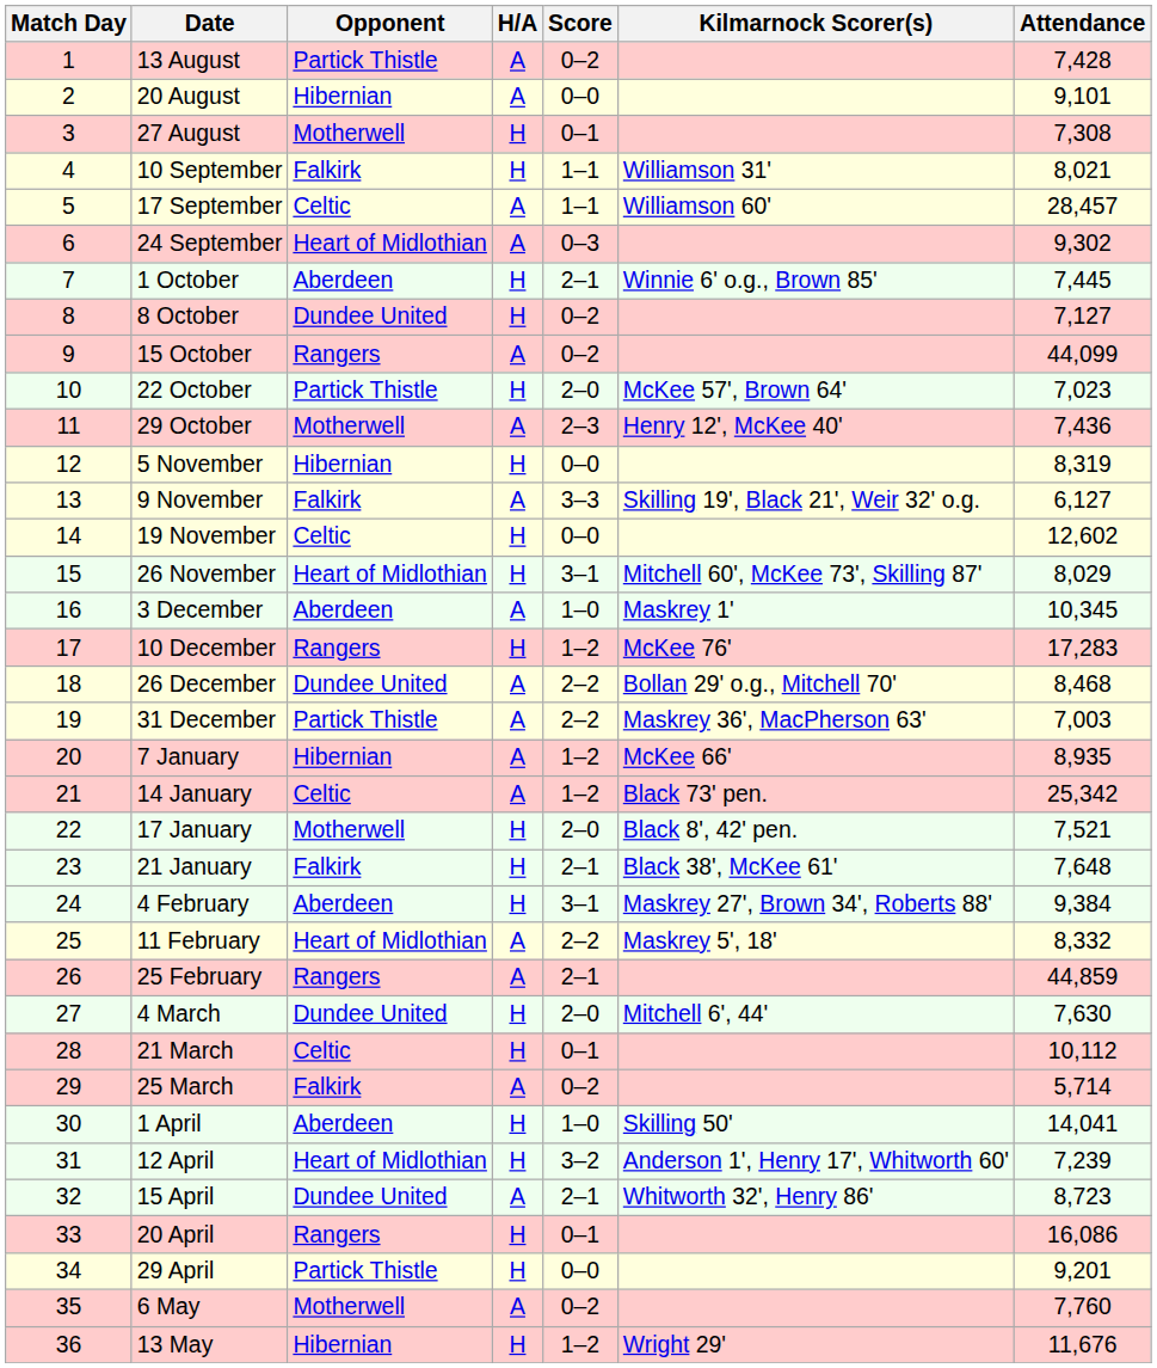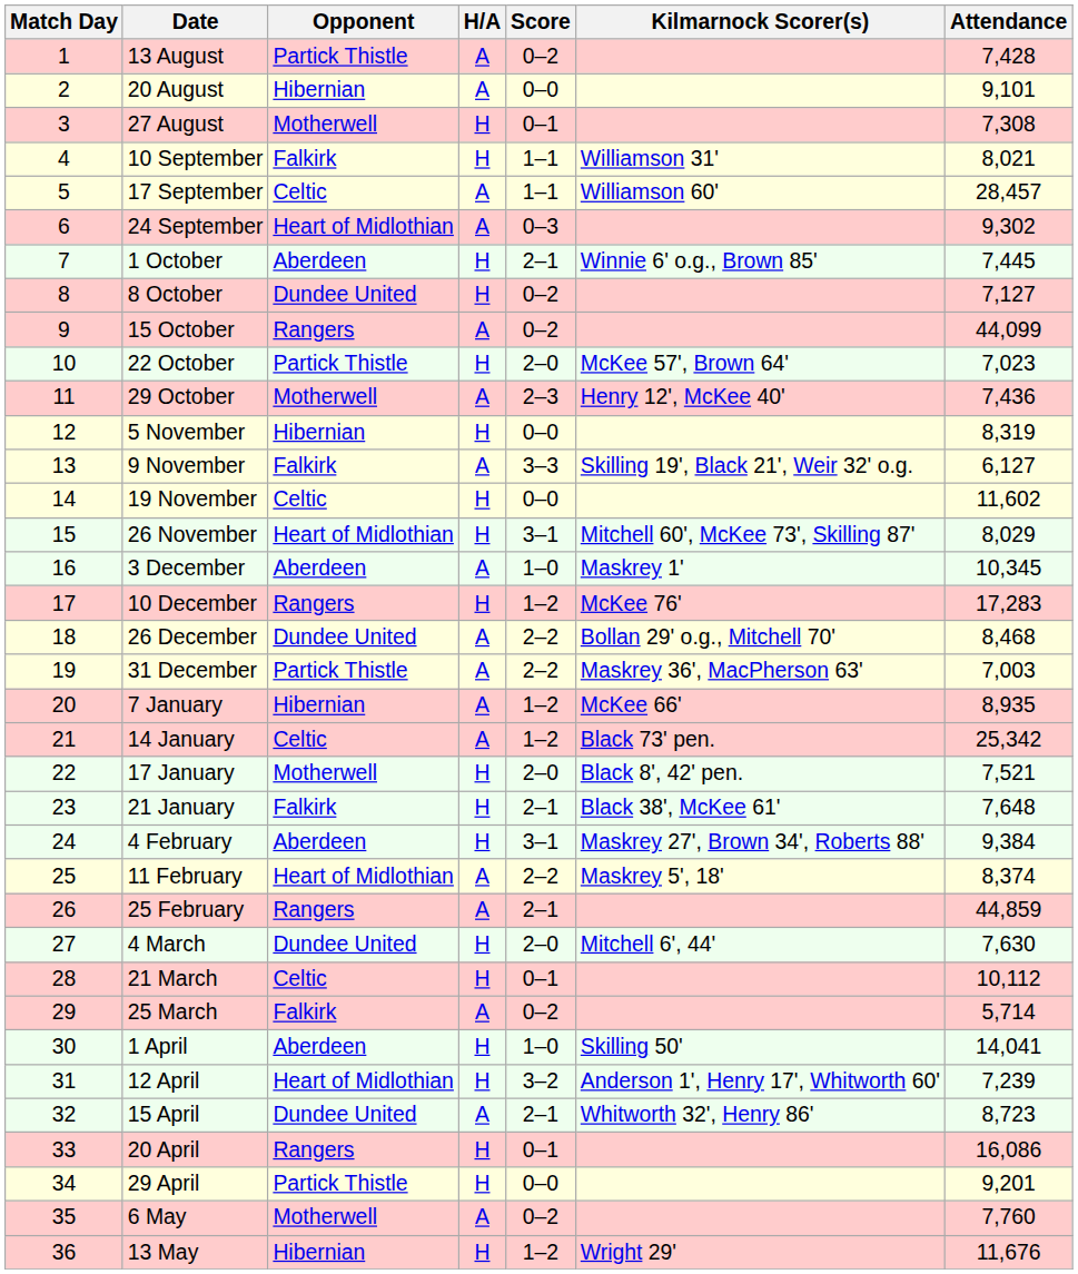19 November | Attendance: 12,602 -> 11,602
11 February | Attendance: 8,332 -> 8,374
